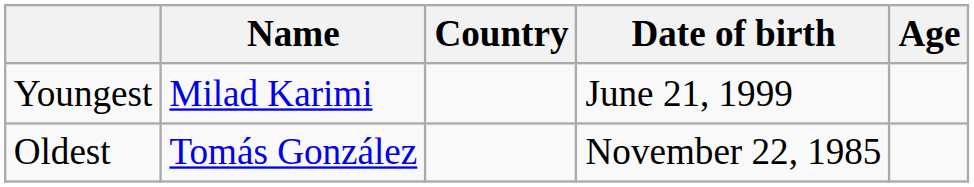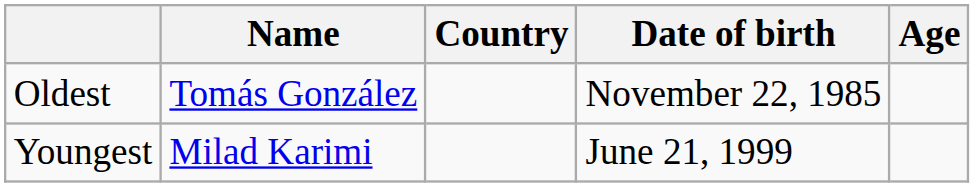rows swapped: Youngest <-> Oldest
